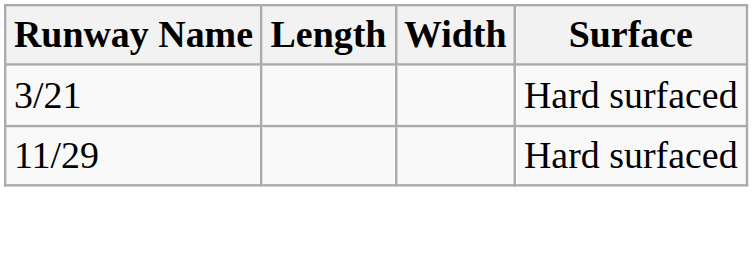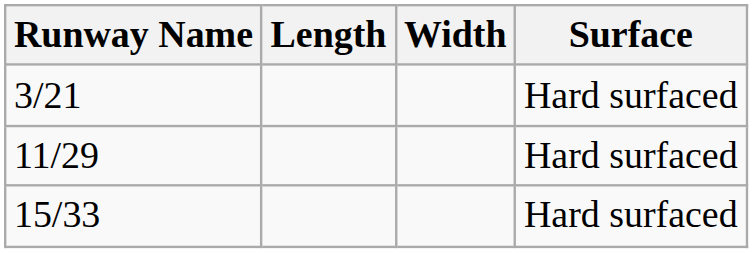+ row: 15/33 | Hard surfaced
